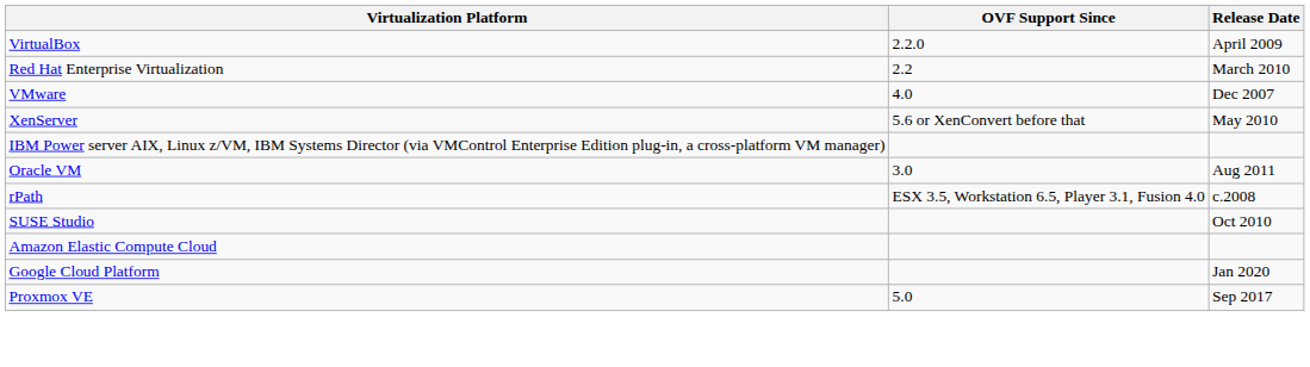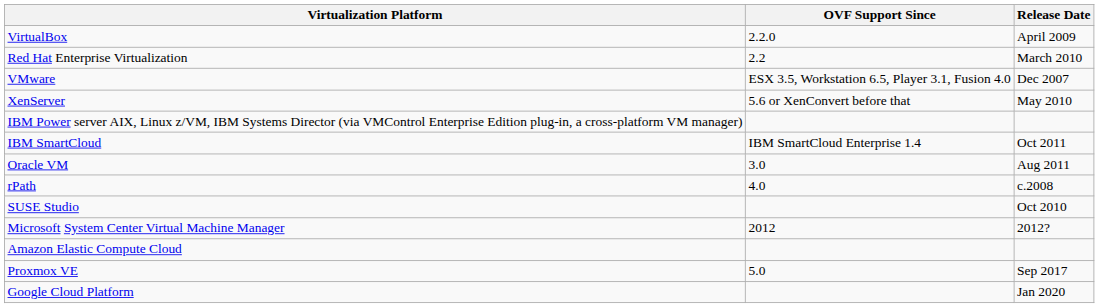VMware | OVF Support Since: 4.0 -> ESX 3.5, Workstation 6.5, Player 3.1, Fusion 4.0
+ row: IBM SmartCloud | IBM SmartCloud Enterprise 1.4 | Oct 2011
rPath | OVF Support Since: ESX 3.5, Workstation 6.5, Player 3.1, Fusion 4.0 -> 4.0
+ row: Microsoft System Center Virtual Machine Manager | 2012 | 2012?
rows swapped: Proxmox VE <-> Google Cloud Platform
